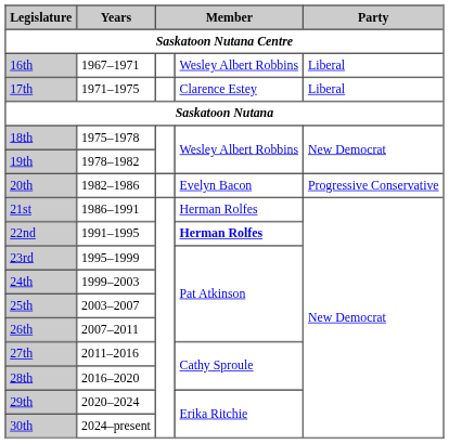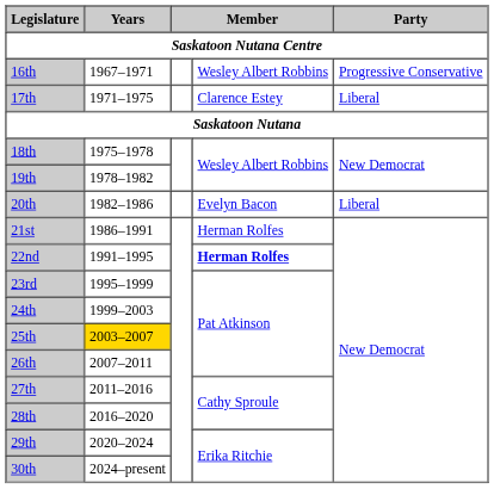16th | Party: Liberal -> Progressive Conservative
20th | Party: Progressive Conservative -> Liberal
25th | Years: no background -> gold background
